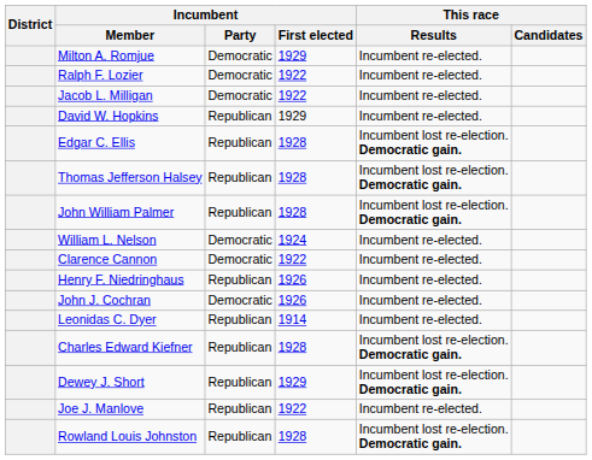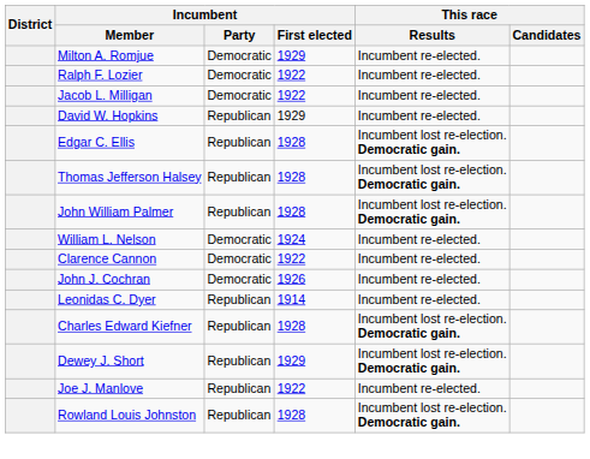- row: Henry F. Niedringhaus | Republican | 1926 | Incumbent re-elected.
